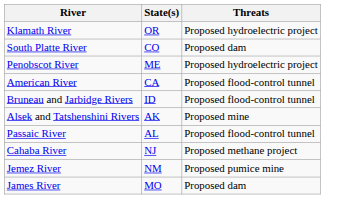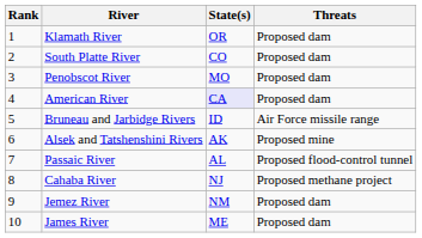+ column: Rank | 1 | 2 | 3 | 4 | 5 | 6 | 7 | 8 | 9 | 10
Klamath River | Threats: Proposed hydroelectric project -> Proposed dam
Penobscot River | State(s): ME -> MO
Penobscot River | Threats: Proposed hydroelectric project -> Proposed dam
American River | State(s): no background -> lavender background
American River | Threats: Proposed flood-control tunnel -> Proposed dam
Bruneau and Jarbidge Rivers | Threats: Proposed flood-control tunnel -> Air Force missile range
Jemez River | Threats: Proposed pumice mine -> Proposed dam
James River | State(s): MO -> ME
